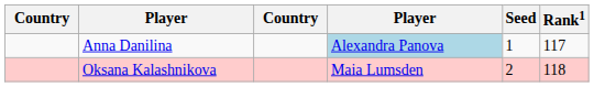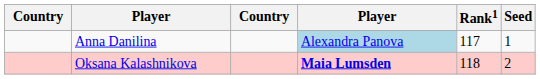columns swapped: Rank1 <-> Seed
Oksana Kalashnikova | column 4: normal -> bold
